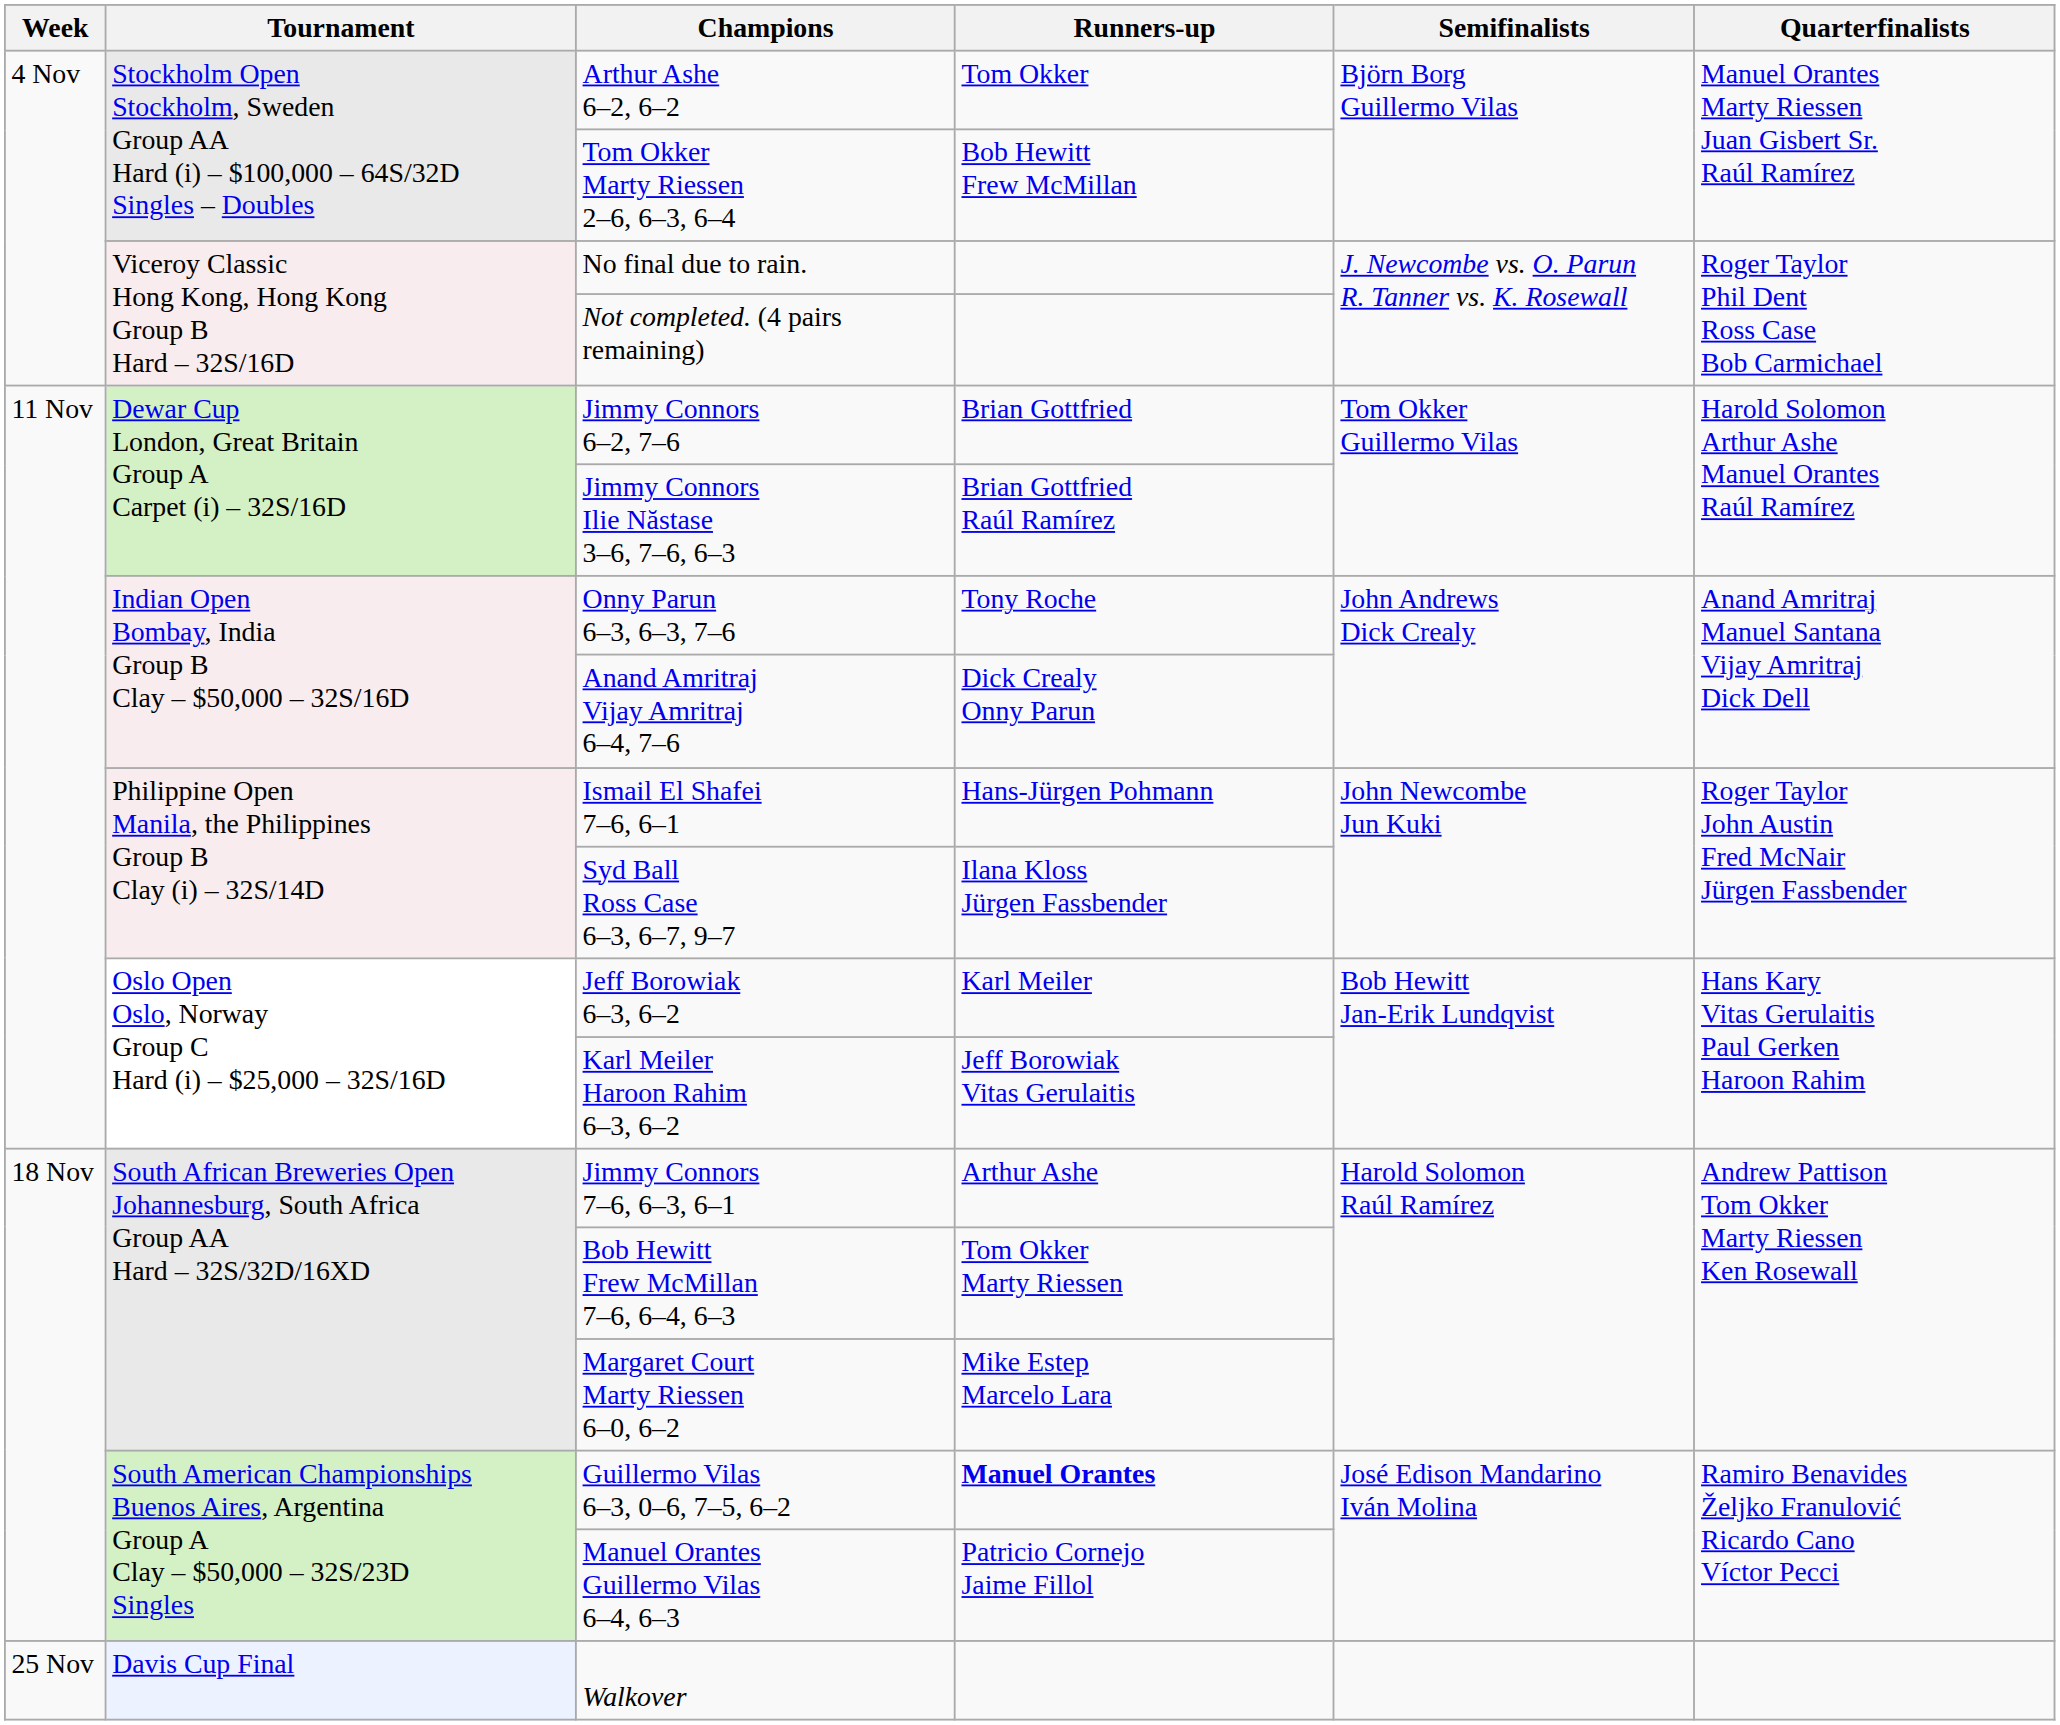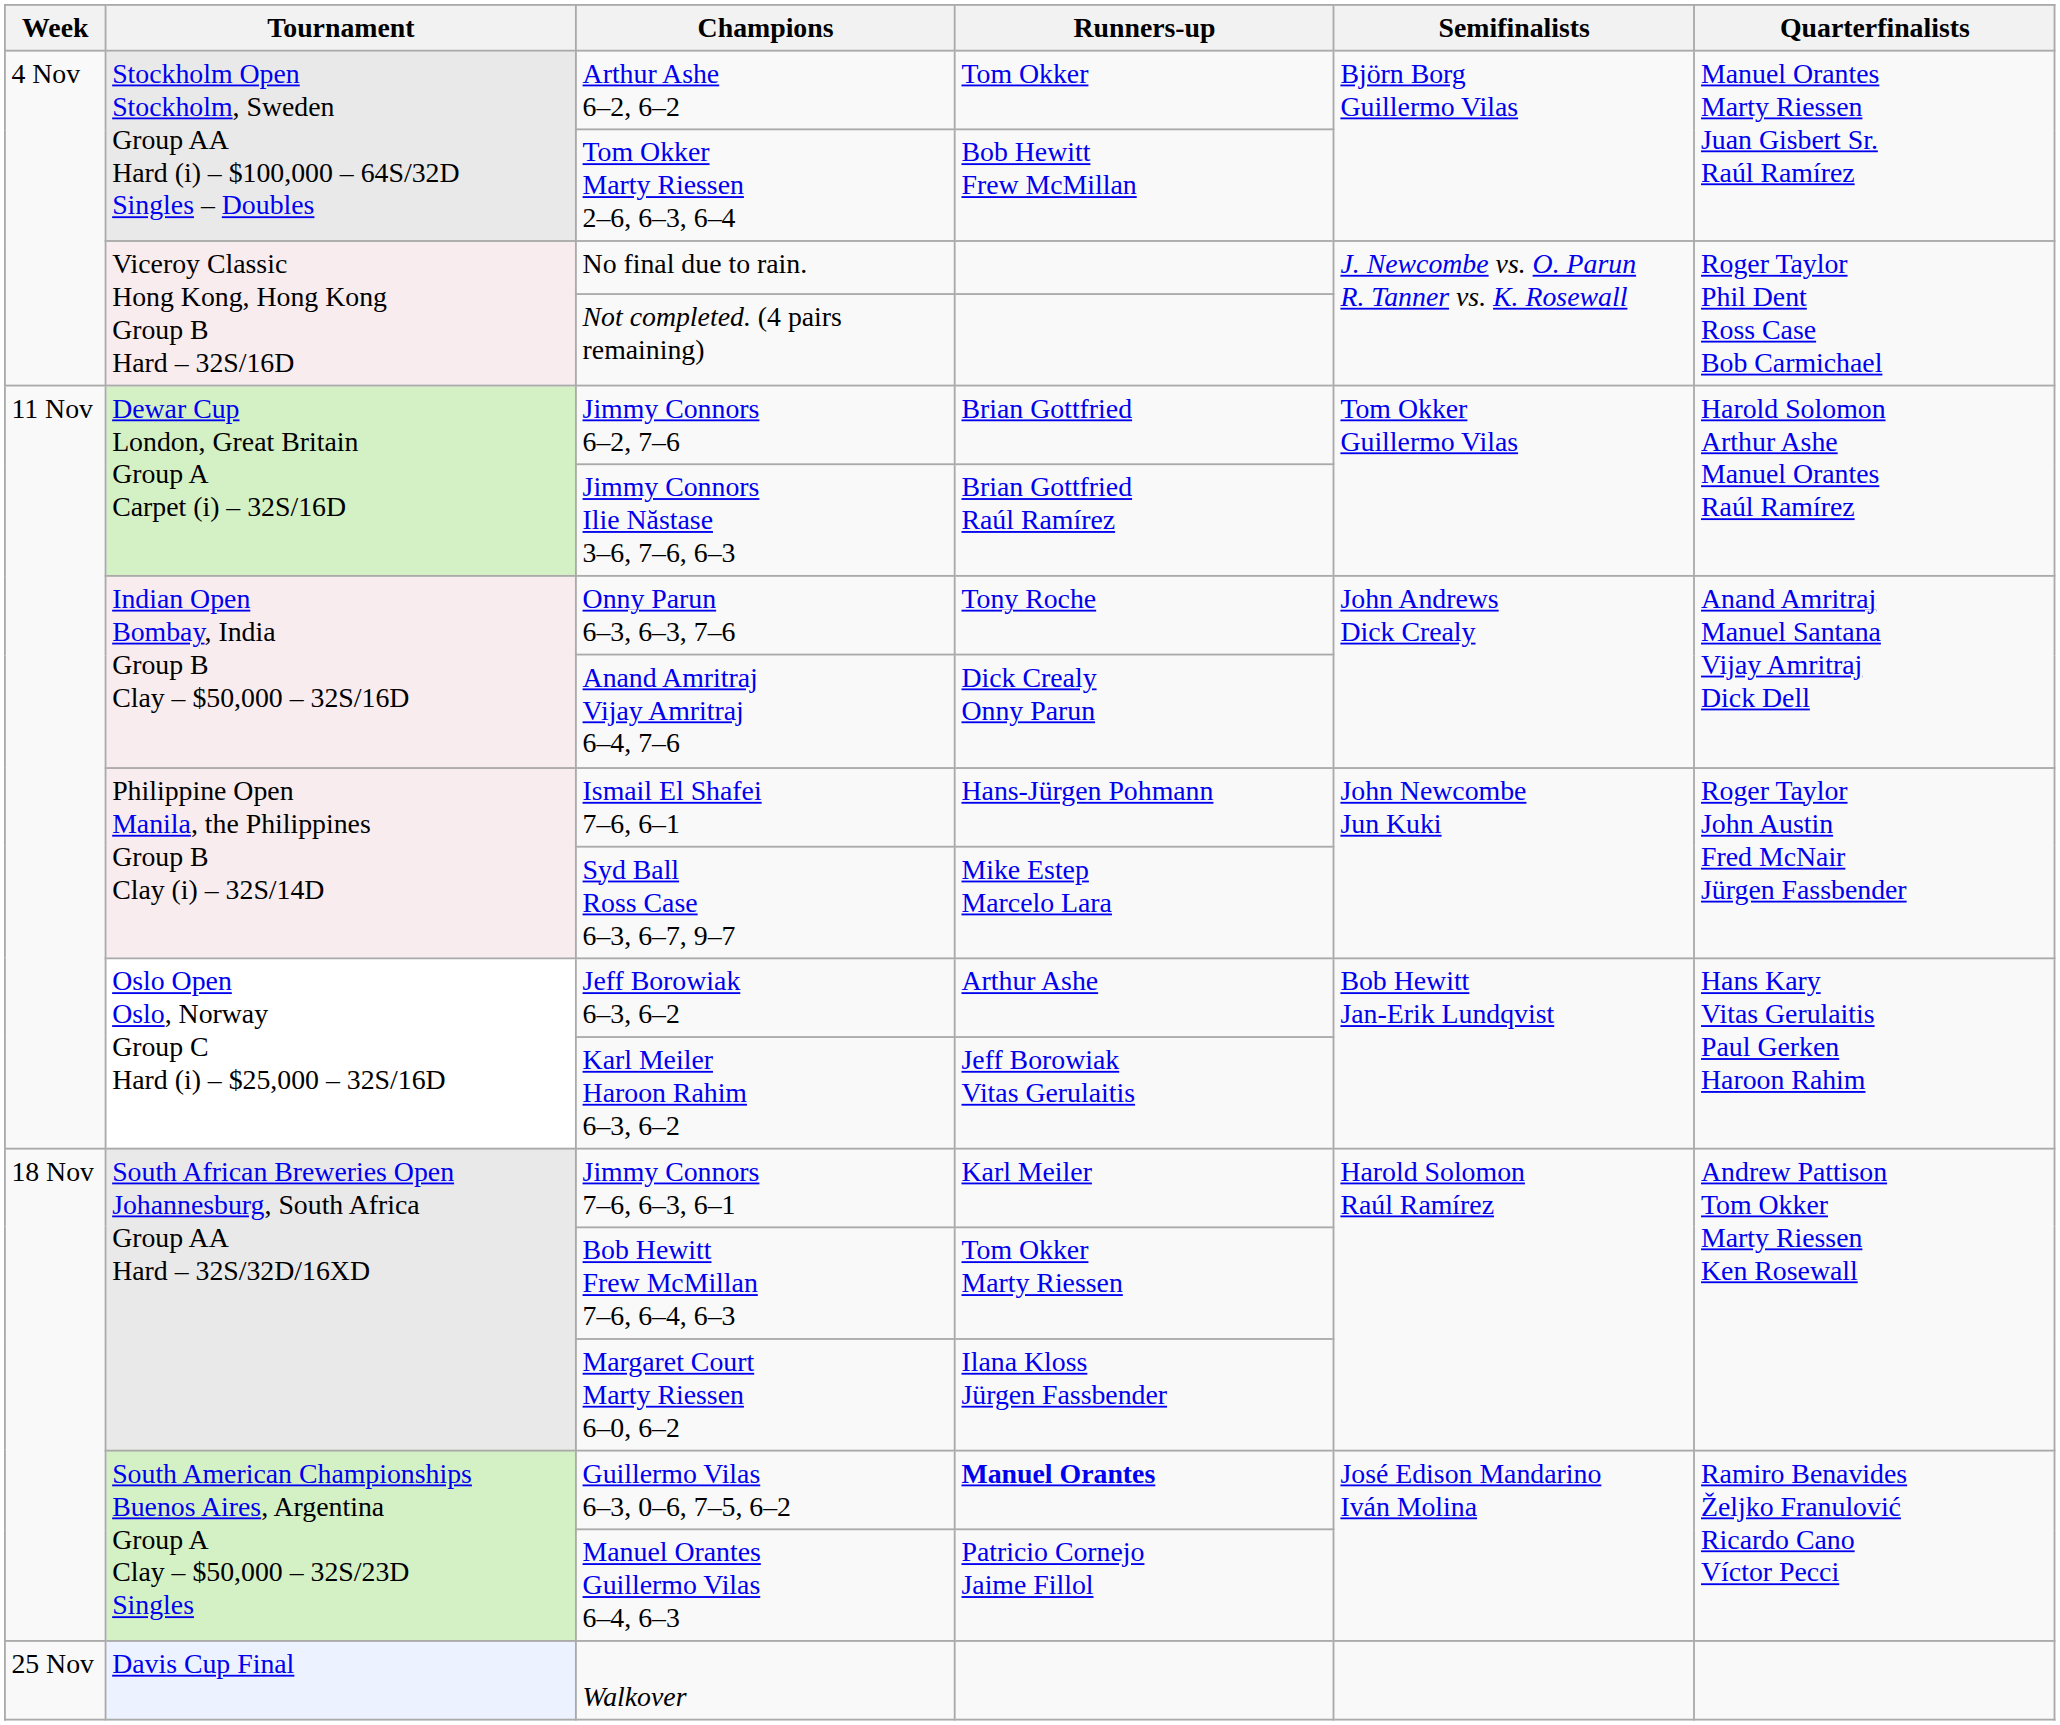Syd Ball Ross Case 6–3, 6–7, 9–7 | Runners-up: Ilana Kloss Jürgen Fassbender -> Mike Estep Marcelo Lara
Jeff Borowiak 6–3, 6–2 | Runners-up: Karl Meiler -> Arthur Ashe
Jimmy Connors 7–6, 6–3, 6–1 | Runners-up: Arthur Ashe -> Karl Meiler
Margaret Court Marty Riessen 6–0, 6–2 | Runners-up: Mike Estep Marcelo Lara -> Ilana Kloss Jürgen Fassbender
